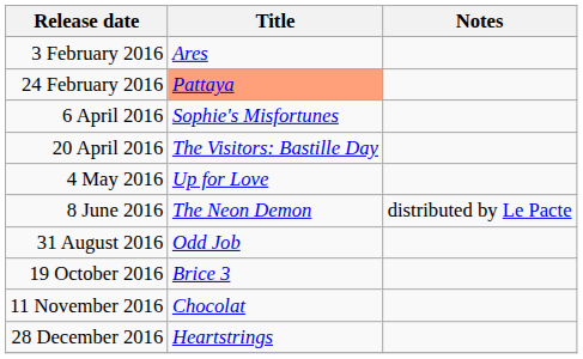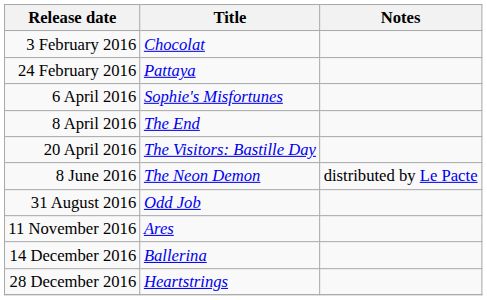3 February 2016 | Title: Ares -> Chocolat
24 February 2016 | Title: lightsalmon background -> no background
+ row: 8 April 2016 | The End
- row: 4 May 2016 | Up for Love
- row: 19 October 2016 | Brice 3
11 November 2016 | Title: Chocolat -> Ares
+ row: 14 December 2016 | Ballerina
